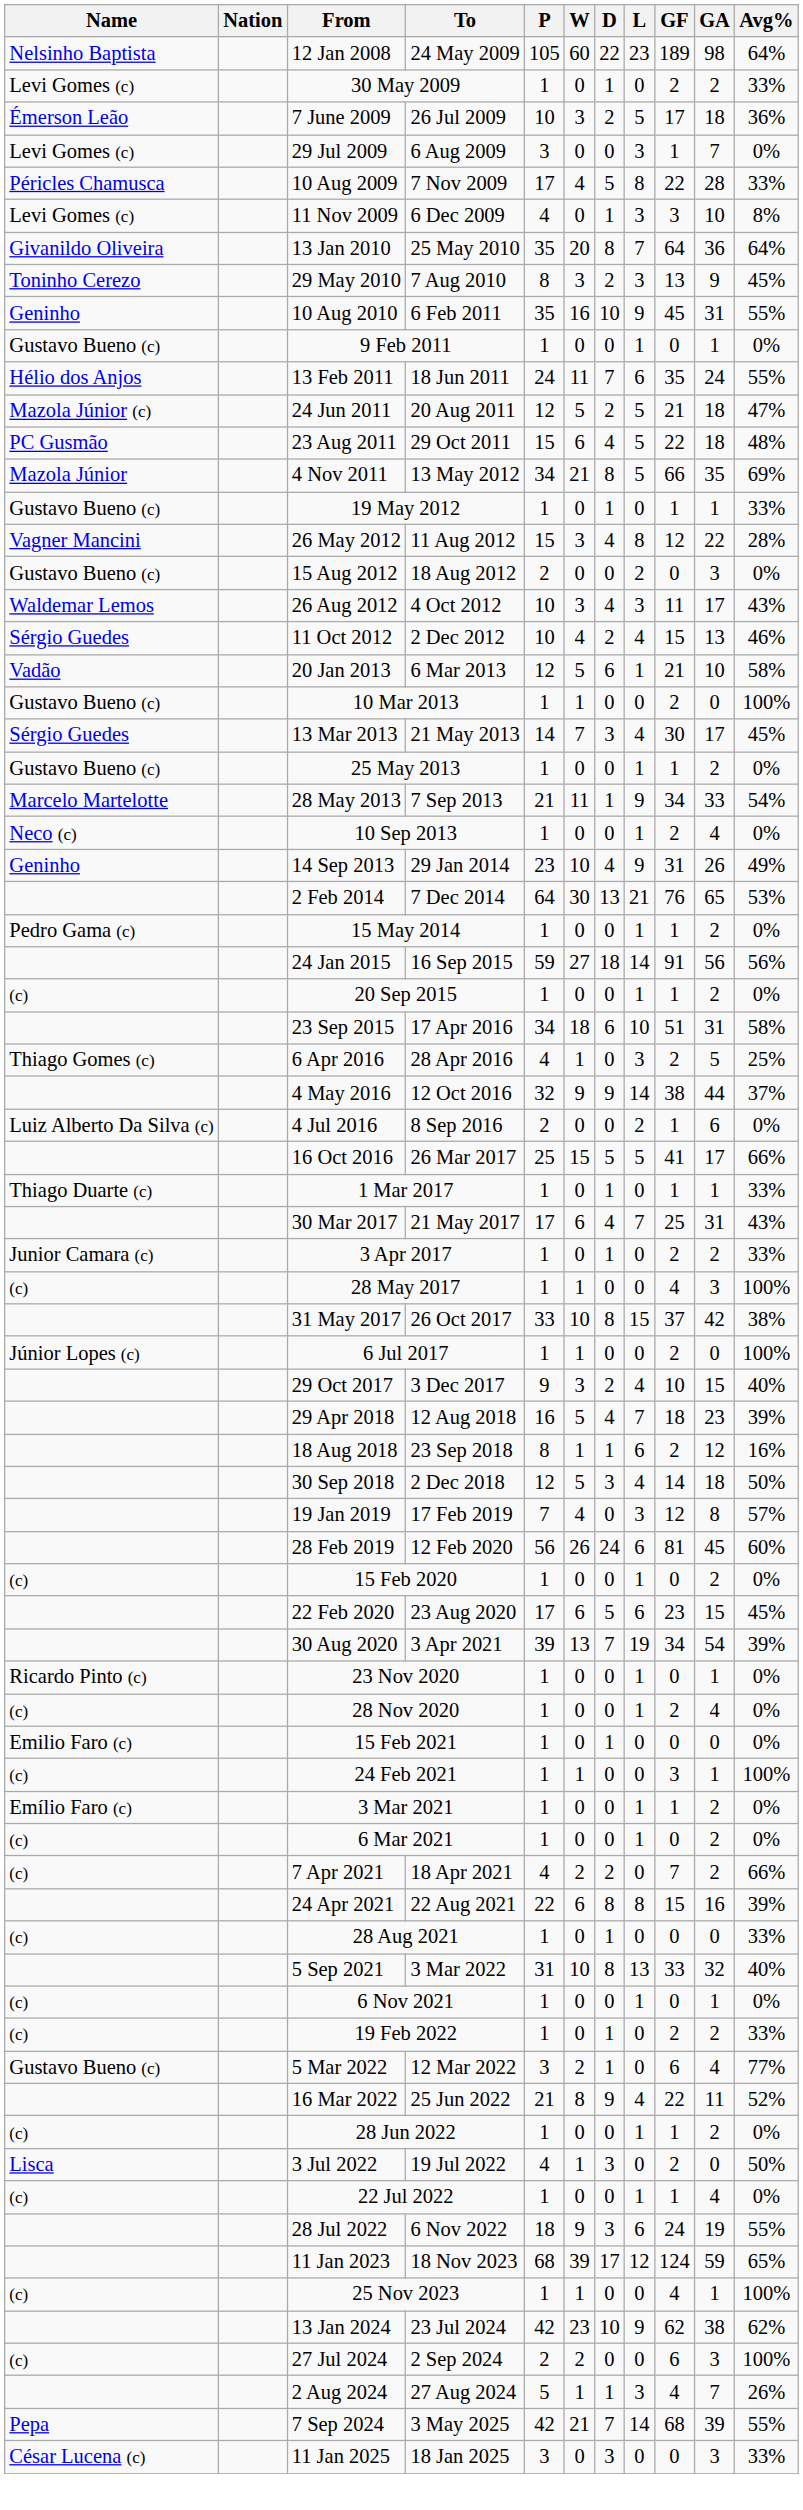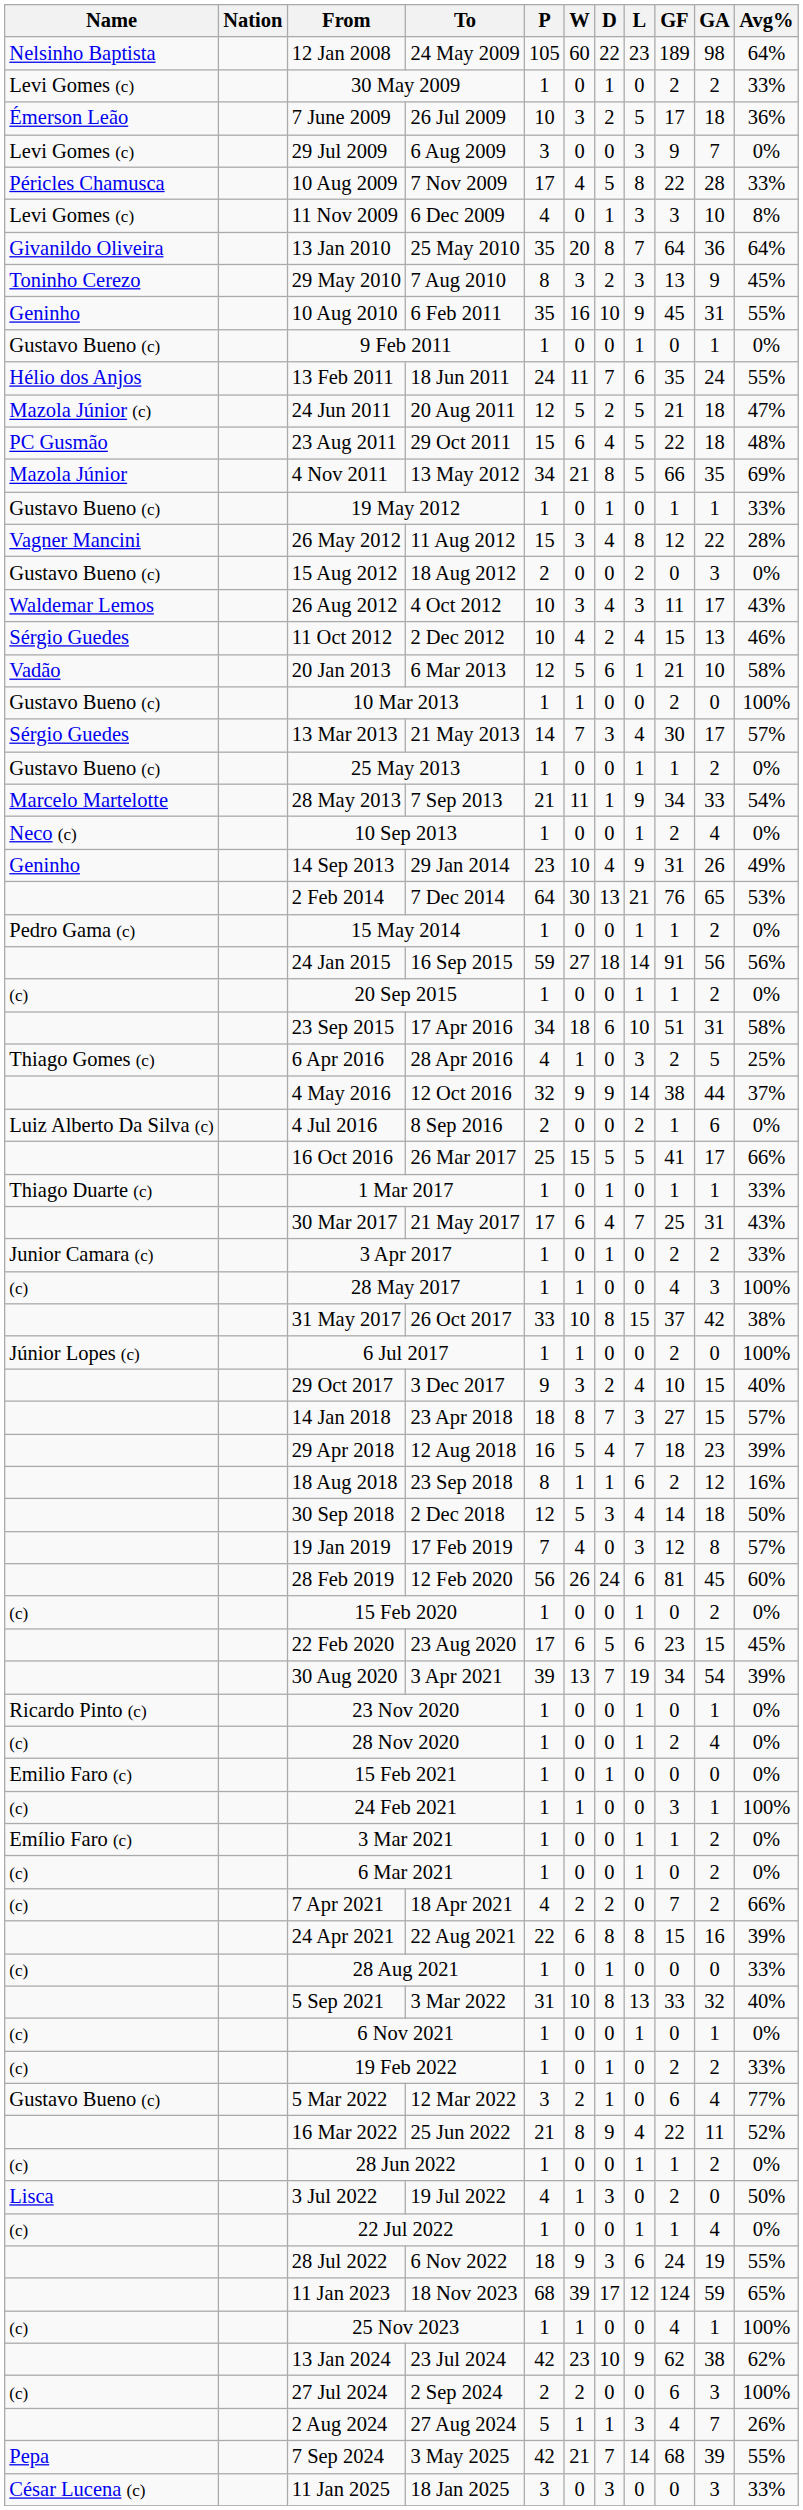29 Jul 2009 | GF: 1 -> 9
13 Mar 2013 | Avg%: 45% -> 57%
+ row: 14 Jan 2018 | 23 Apr 2018 | 18 | 8 | 7 | 3 | 27 | 15 | 57%
